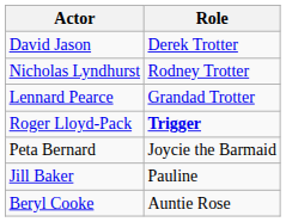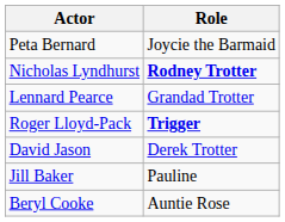rows swapped: David Jason <-> Peta Bernard
Nicholas Lyndhurst | Role: normal -> bold
